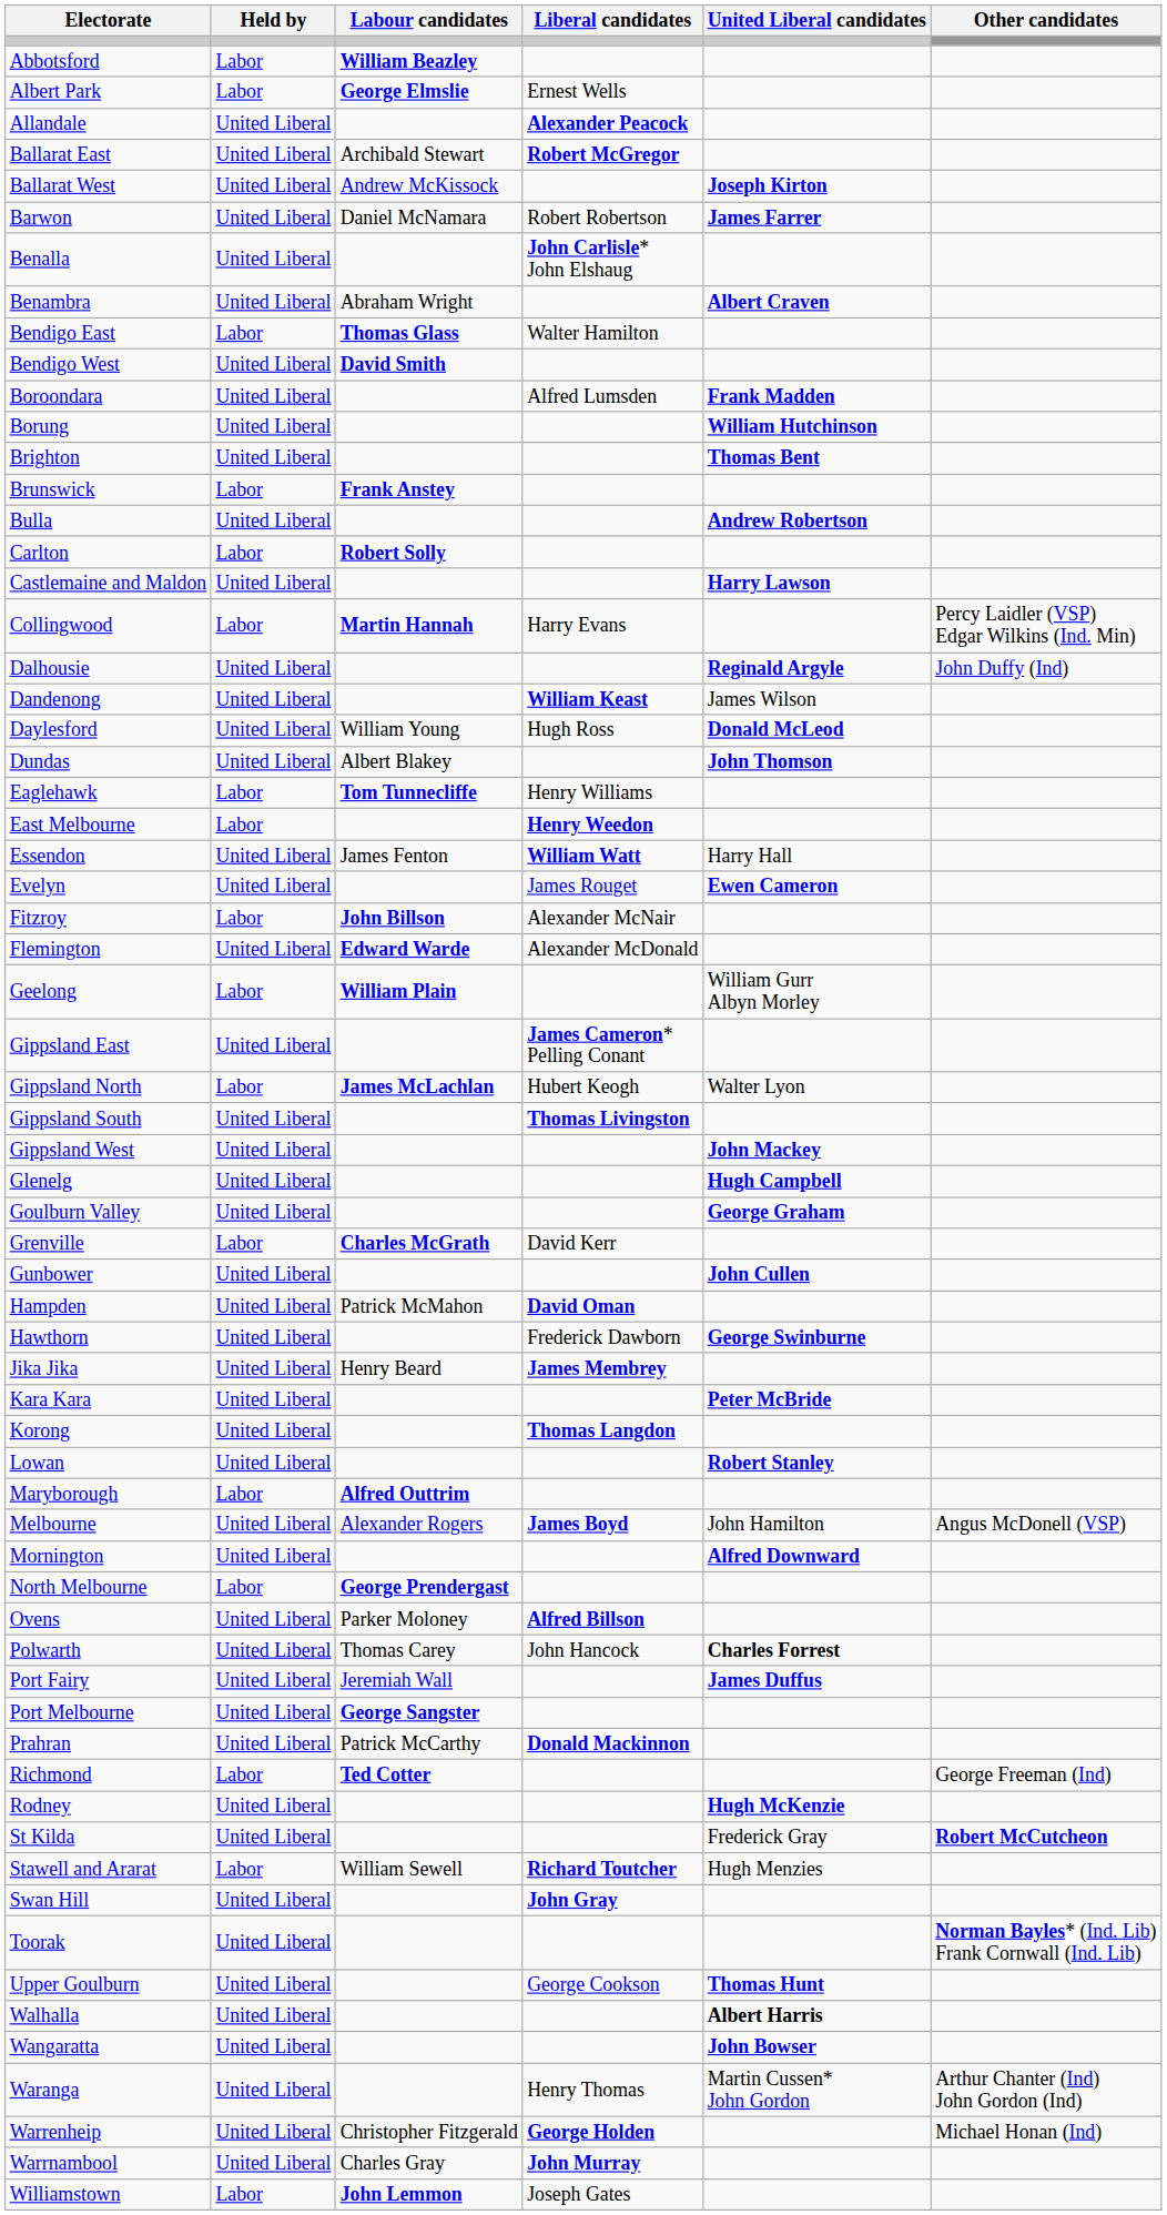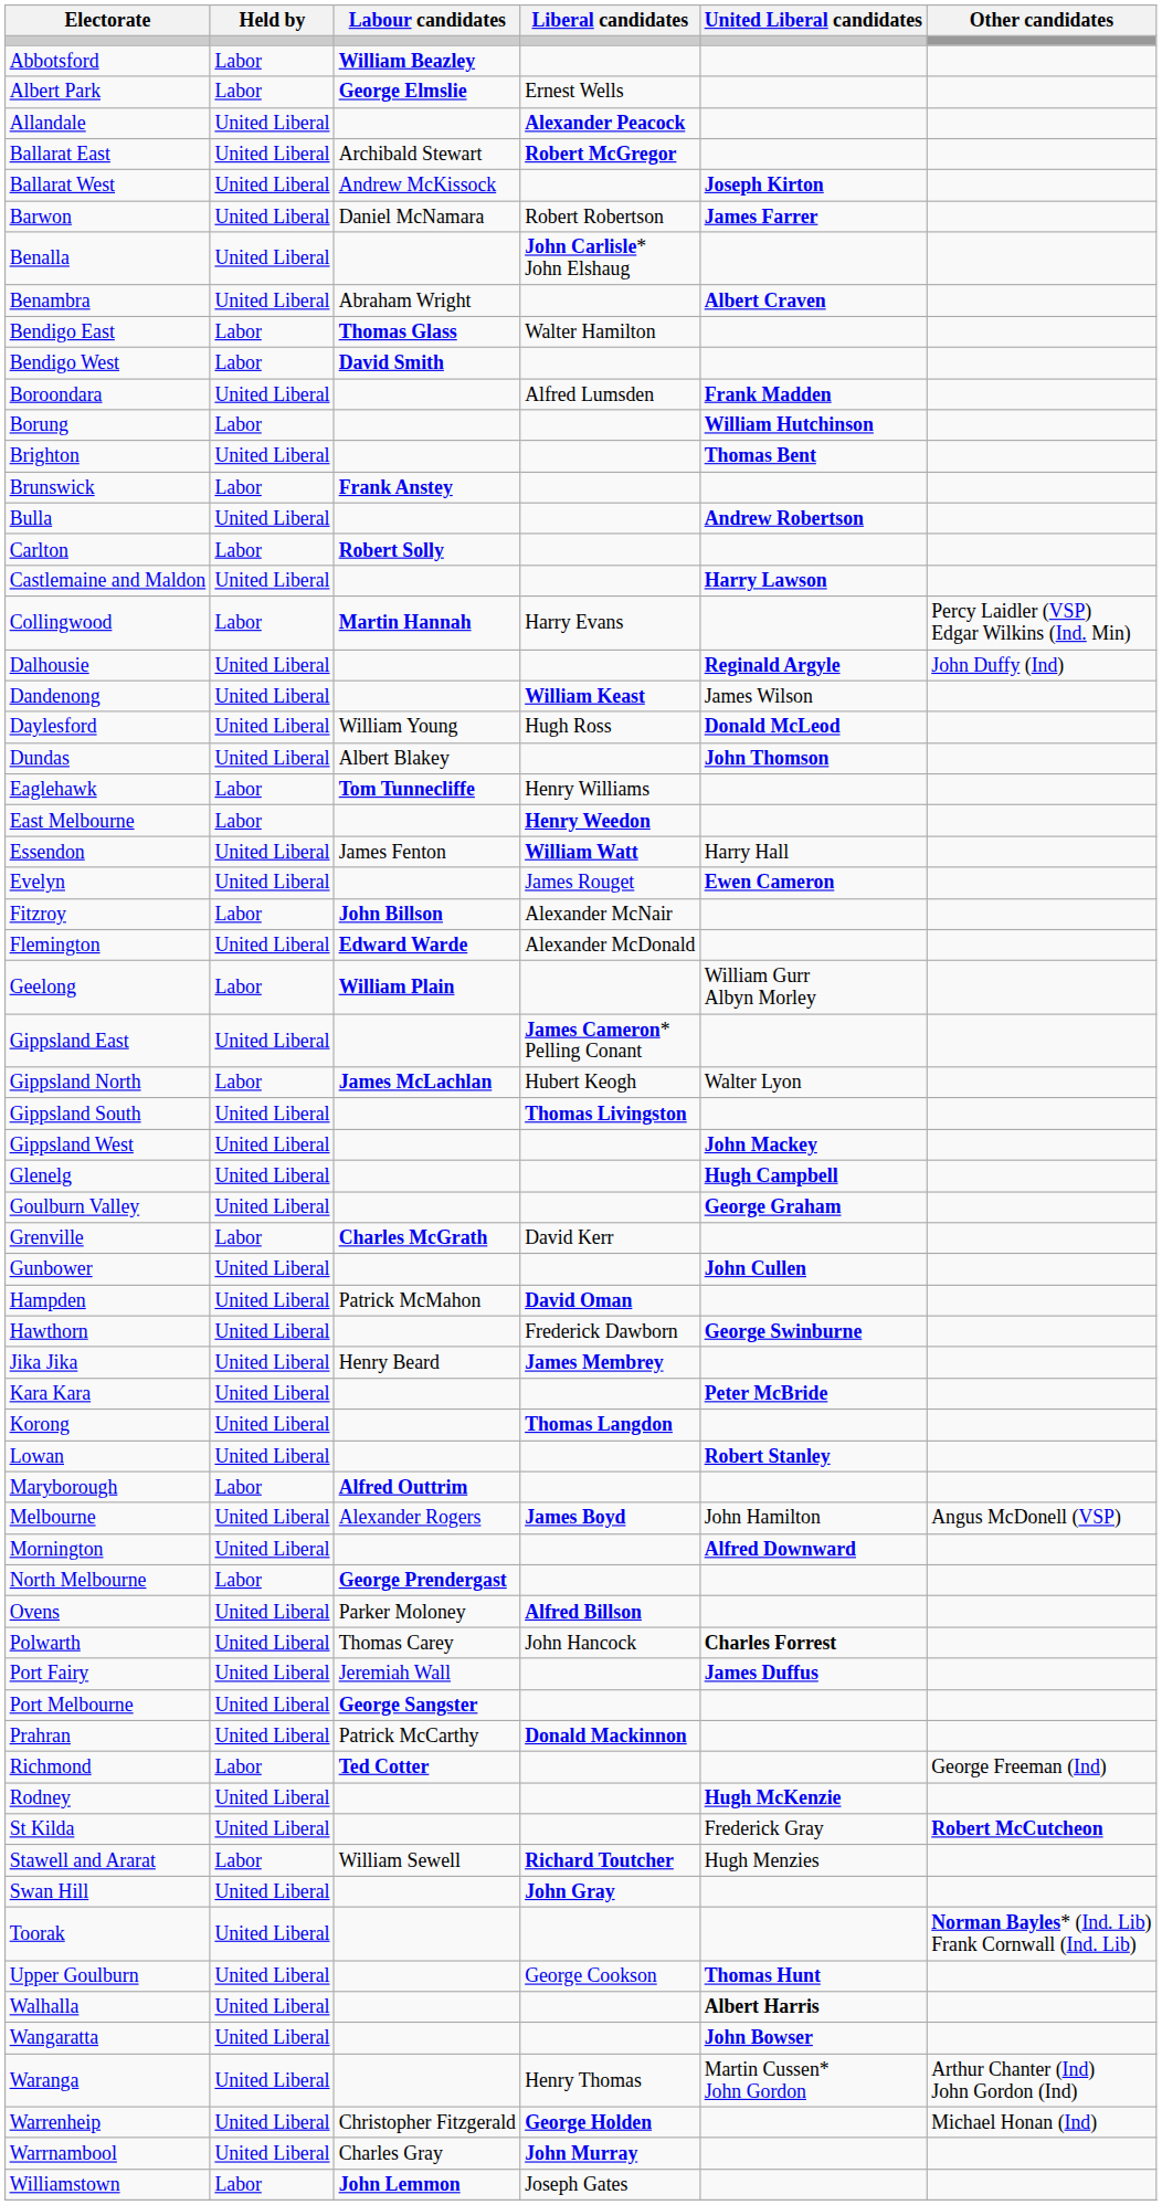Bendigo West | Held by: United Liberal -> Labor
Borung | Held by: United Liberal -> Labor
